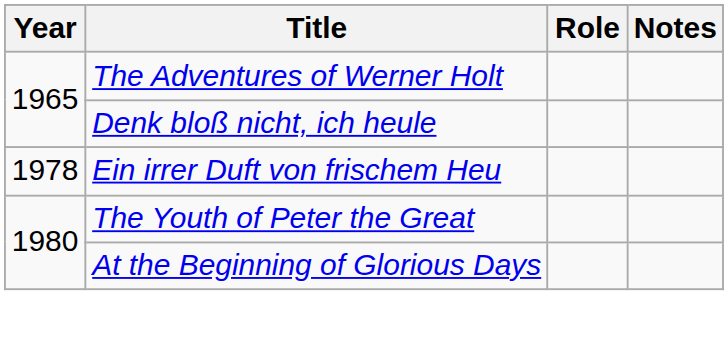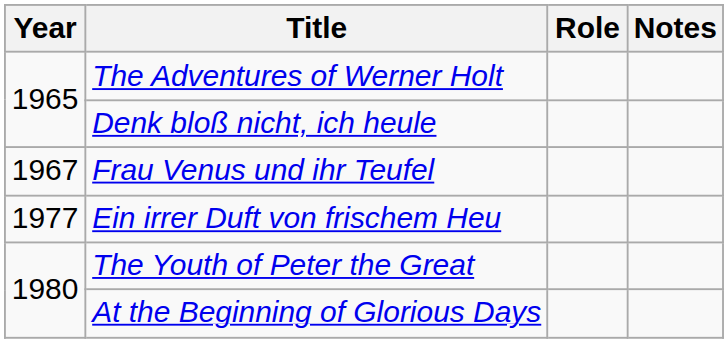+ row: 1967 | Frau Venus und ihr Teufel
Ein irrer Duft von frischem Heu | Year: 1978 -> 1977
